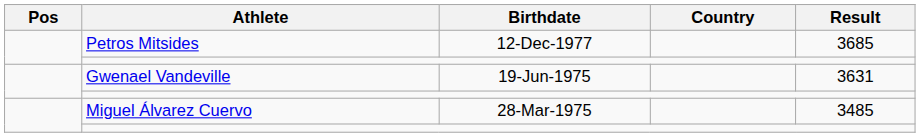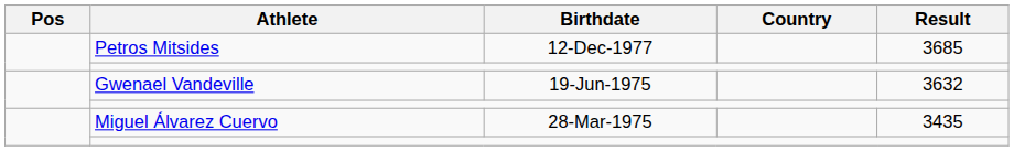Gwenael Vandeville | Result: 3631 -> 3632
Miguel Álvarez Cuervo | Result: 3485 -> 3435
